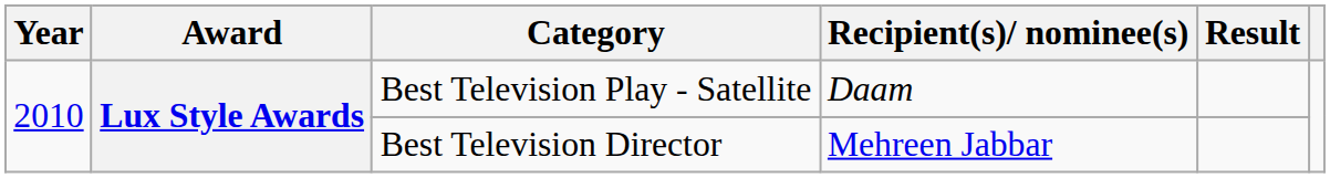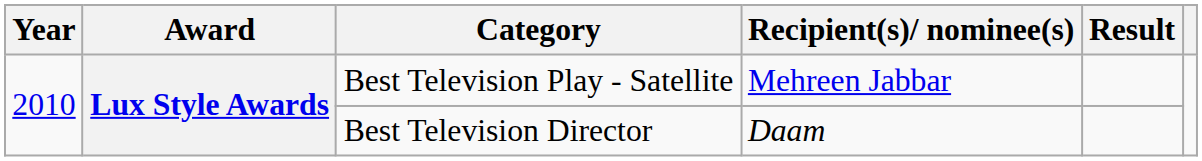Best Television Play - Satellite | Recipient(s)/ nominee(s): Daam -> Mehreen Jabbar
Best Television Director | Recipient(s)/ nominee(s): Mehreen Jabbar -> Daam
